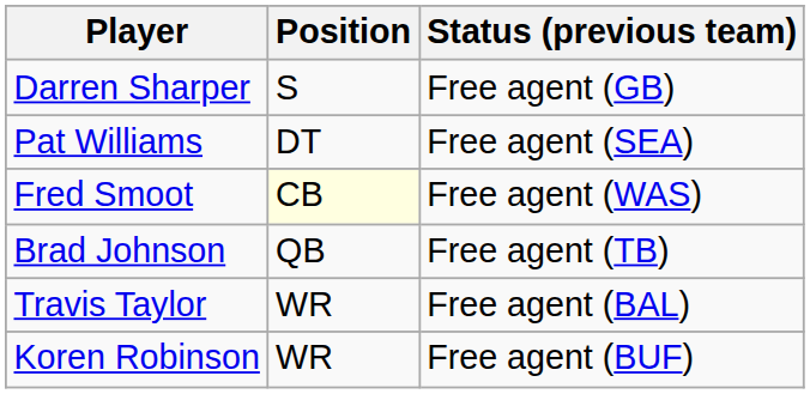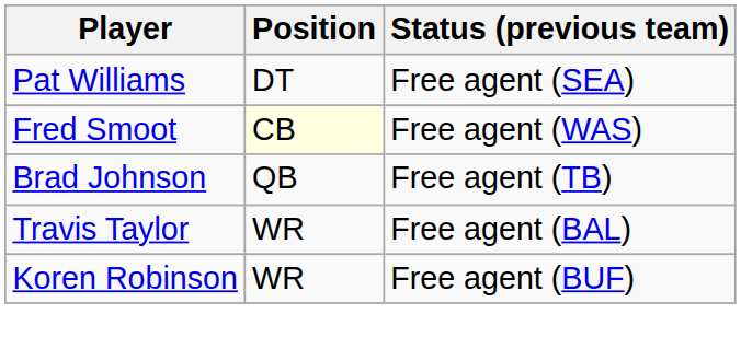- row: Darren Sharper | S | Free agent (GB)
